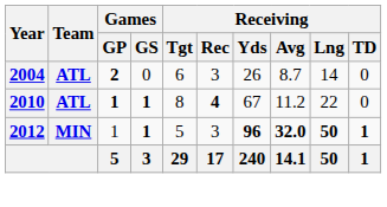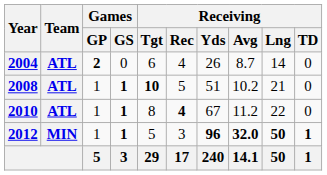2004 | Receiving / Rec: 3 -> 4
+ row: 2008 | ATL | 1 | 1 | 10 | 5 | 51 | 10.2 | 21 | 0
2010 | Games / GP: bold -> normal
